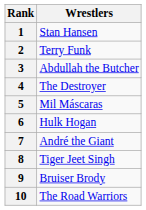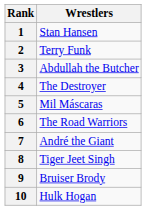6 | Wrestlers: Hulk Hogan -> The Road Warriors
10 | Wrestlers: The Road Warriors -> Hulk Hogan
